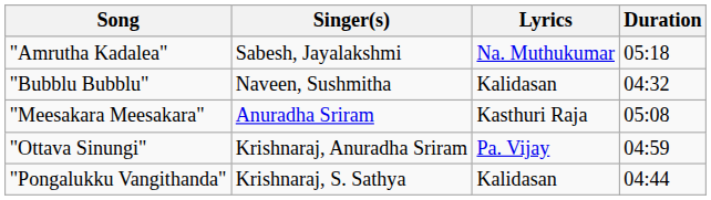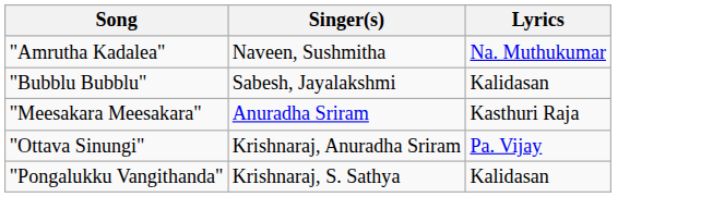- column: Duration | 05:18 | 04:32 | 05:08 | 04:59 | 04:44
"Amrutha Kadalea" | Singer(s): Sabesh, Jayalakshmi -> Naveen, Sushmitha
"Bubblu Bubblu" | Singer(s): Naveen, Sushmitha -> Sabesh, Jayalakshmi
